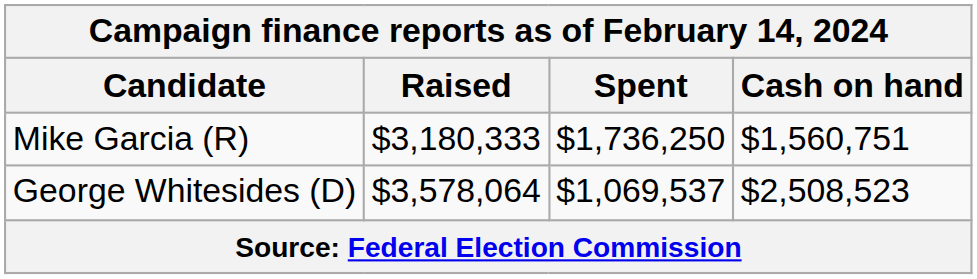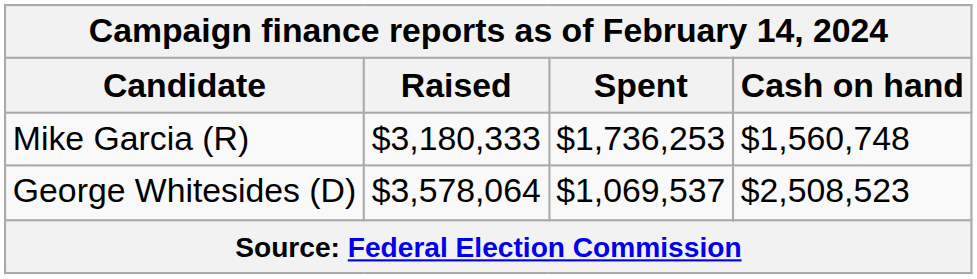Mike Garcia (R) | Spent: $1,736,250 -> $1,736,253
Mike Garcia (R) | Cash on hand: $1,560,751 -> $1,560,748
